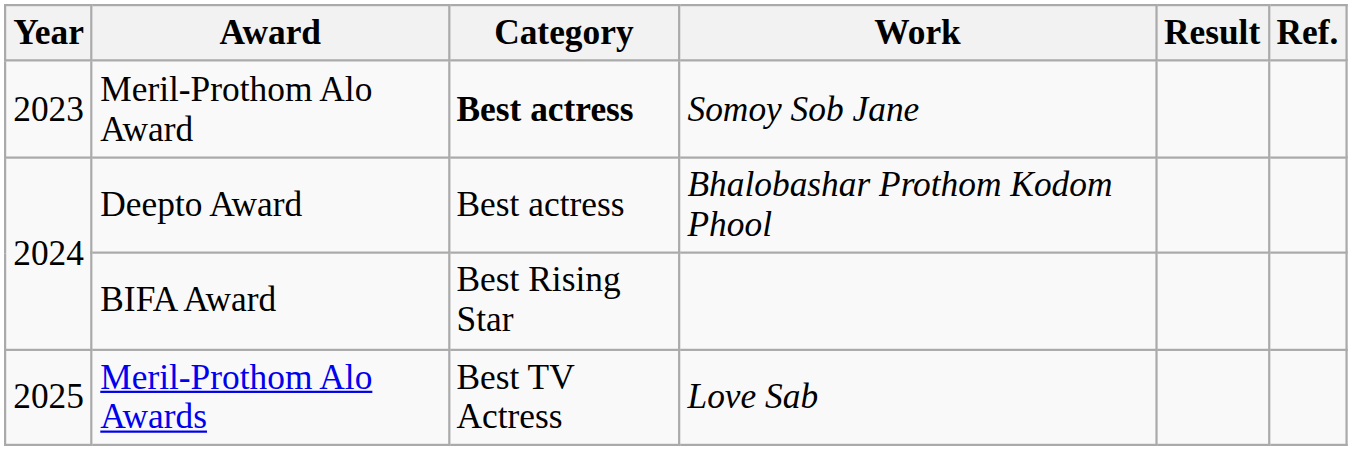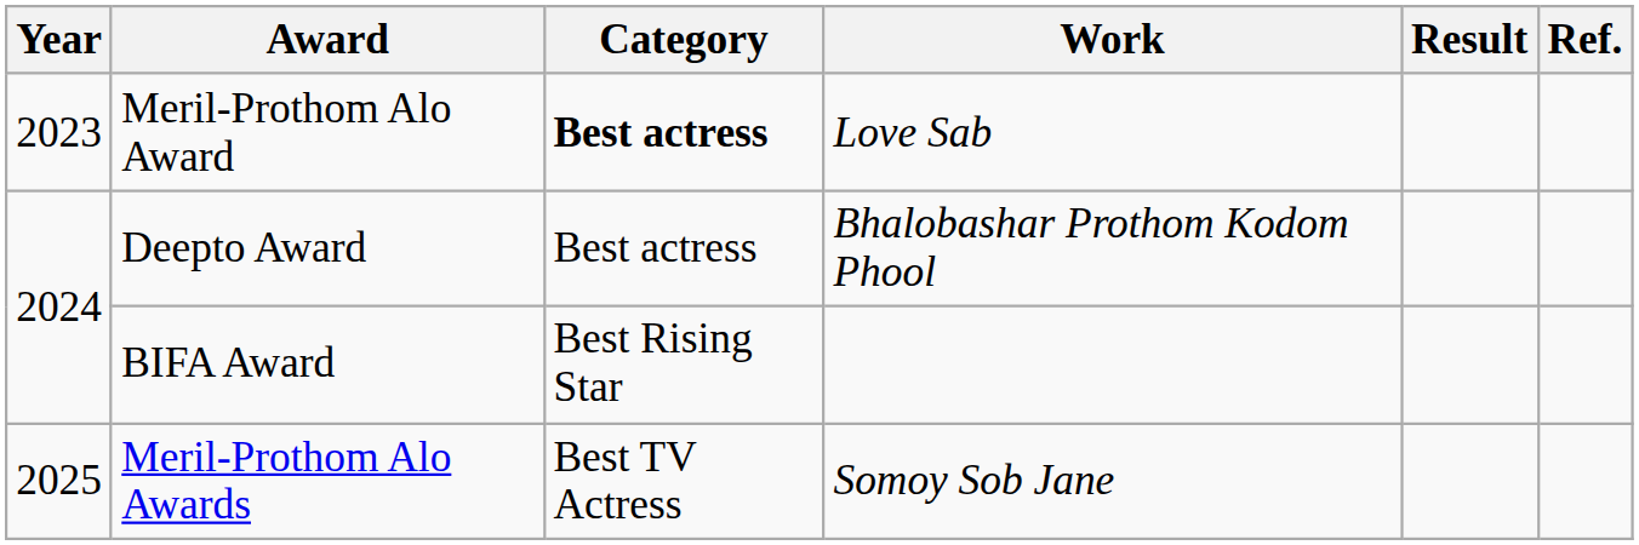Meril-Prothom Alo Award | Work: Somoy Sob Jane -> Love Sab
Meril-Prothom Alo Awards | Work: Love Sab -> Somoy Sob Jane
